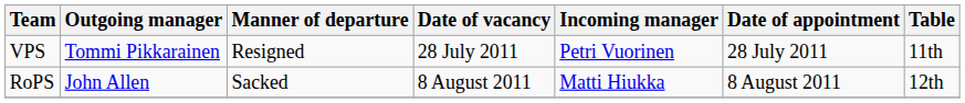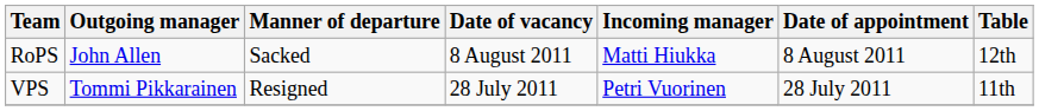rows swapped: VPS <-> RoPS
